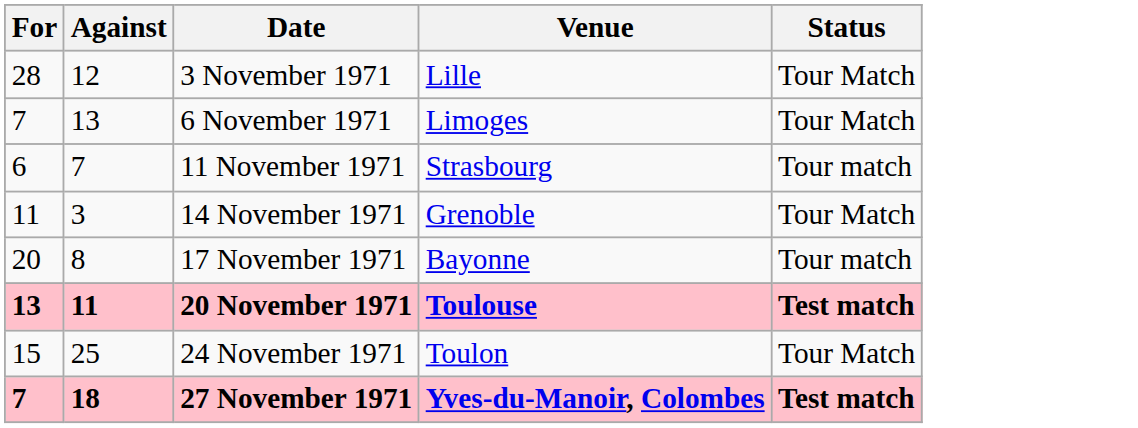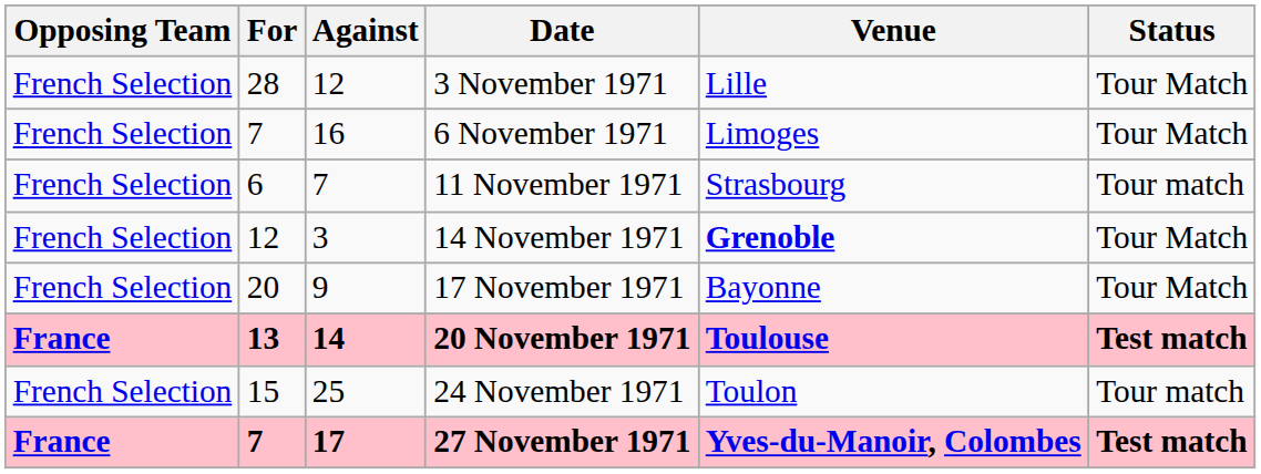+ column: Opposing Team | French Selection | French Selection | French Selection | French Selection | French Selection | France | French Selection | France
6 November 1971 | Against: 13 -> 16
14 November 1971 | For: 11 -> 12
14 November 1971 | Venue: normal -> bold
17 November 1971 | Against: 8 -> 9
17 November 1971 | Status: Tour match -> Tour Match
20 November 1971 | Against: 11 -> 14
24 November 1971 | Status: Tour Match -> Tour match
27 November 1971 | Against: 18 -> 17
